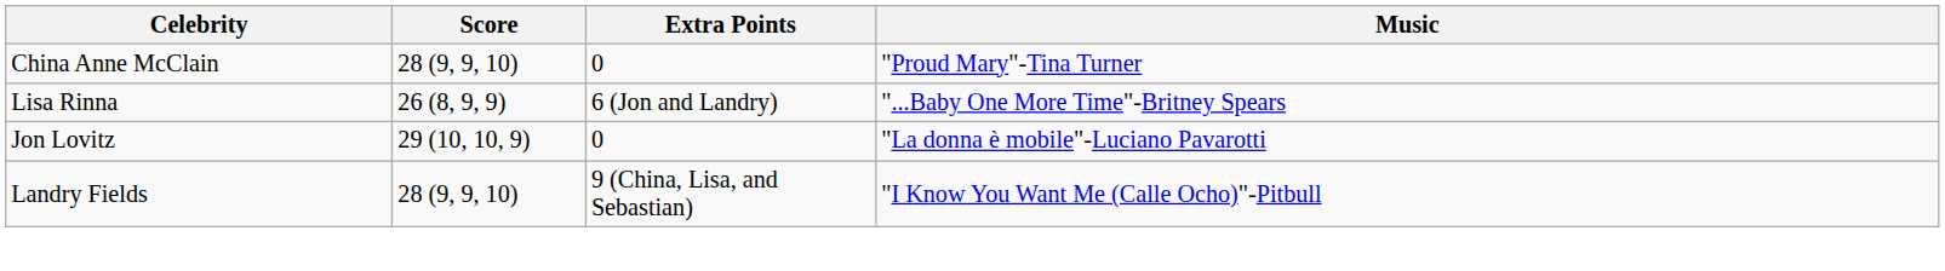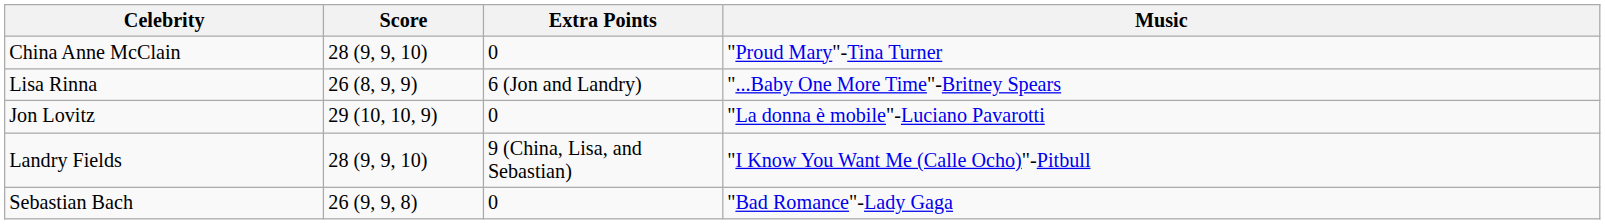+ row: Sebastian Bach | 26 (9, 9, 8) | 0 | "Bad Romance"-Lady Gaga
